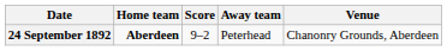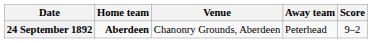columns swapped: Score <-> Venue
